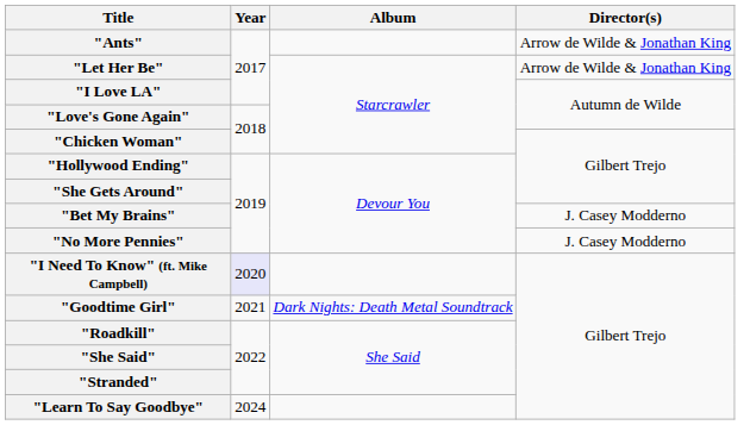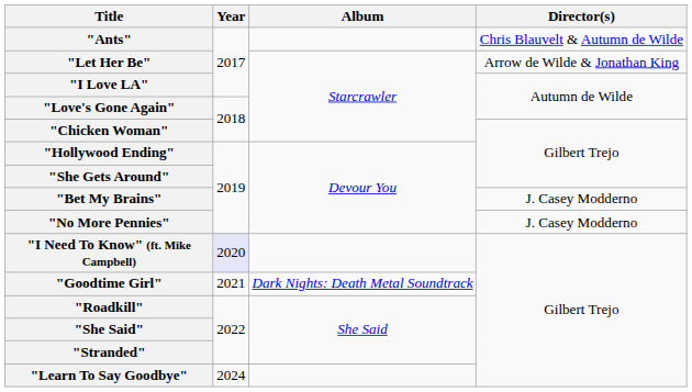"Ants" | Director(s): Arrow de Wilde & Jonathan King -> Chris Blauvelt & Autumn de Wilde
